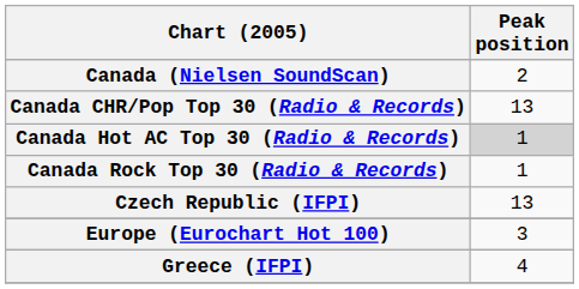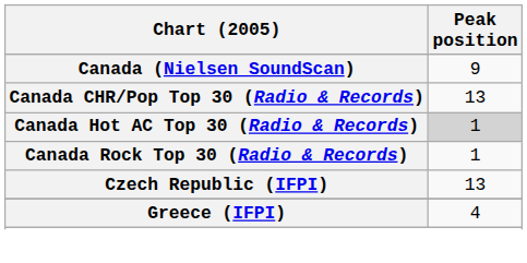Canada (Nielsen SoundScan) | Peak position: 2 -> 9
- row: Europe (Eurochart Hot 100) | 3
